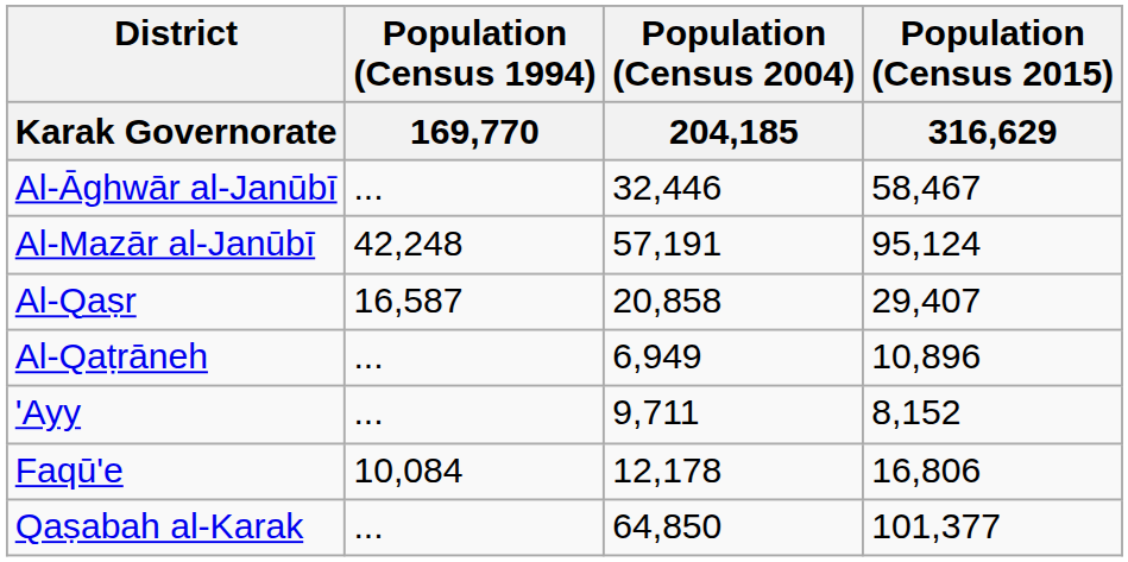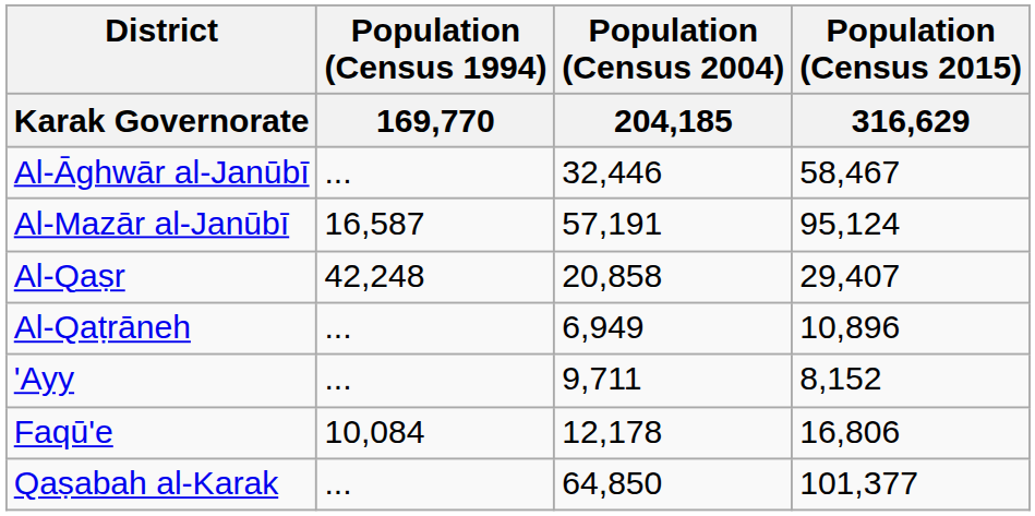Al-Mazār al-Janūbī | Population (Census 1994) / 169,770: 42,248 -> 16,587
Al-Qaṣr | Population (Census 1994) / 169,770: 16,587 -> 42,248
